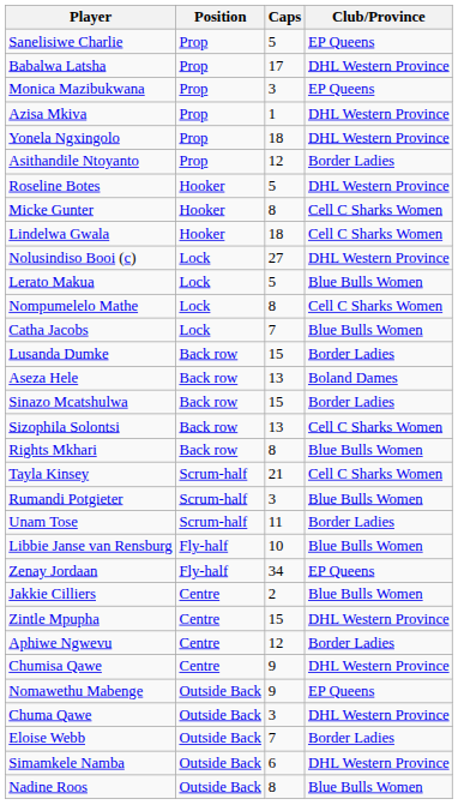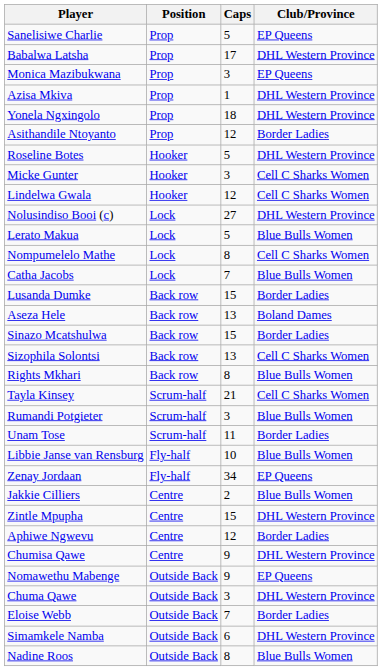Micke Gunter | Caps: 8 -> 3
Lindelwa Gwala | Caps: 18 -> 12
